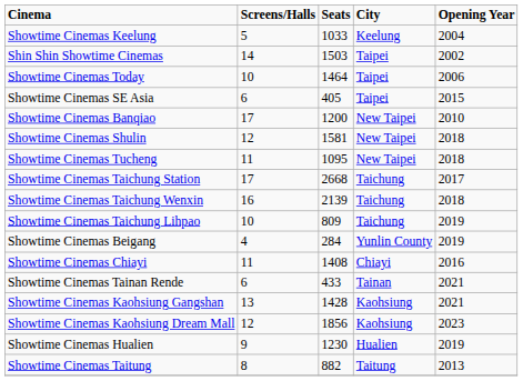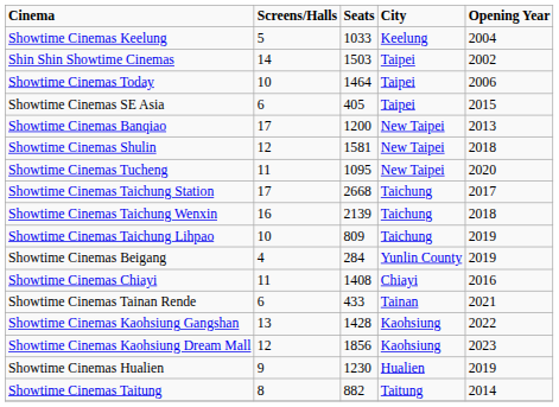Showtime Cinemas Banqiao | Opening Year: 2010 -> 2013
Showtime Cinemas Tucheng | Opening Year: 2018 -> 2020
Showtime Cinemas Kaohsiung Gangshan | Opening Year: 2021 -> 2022
Showtime Cinemas Taitung | Opening Year: 2013 -> 2014
